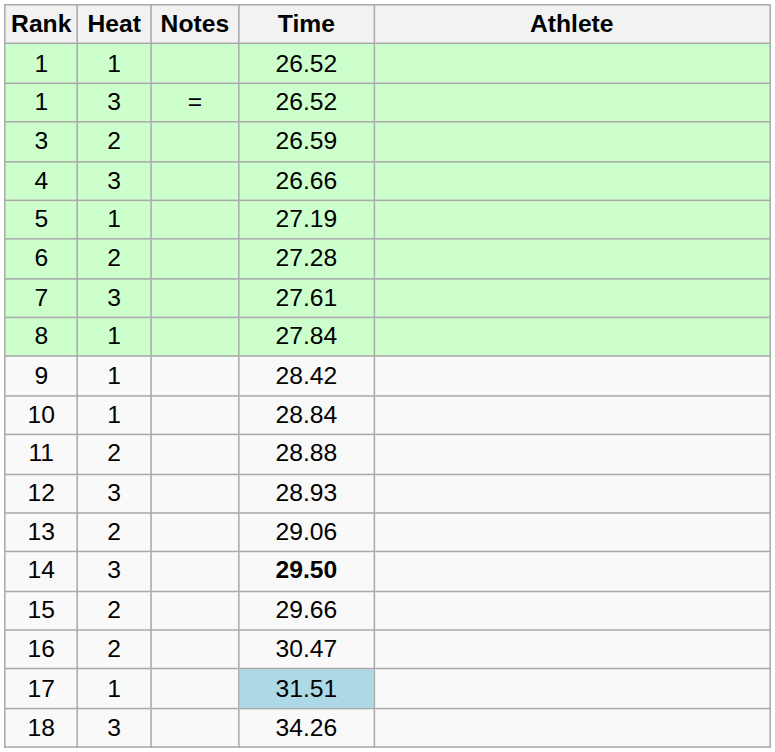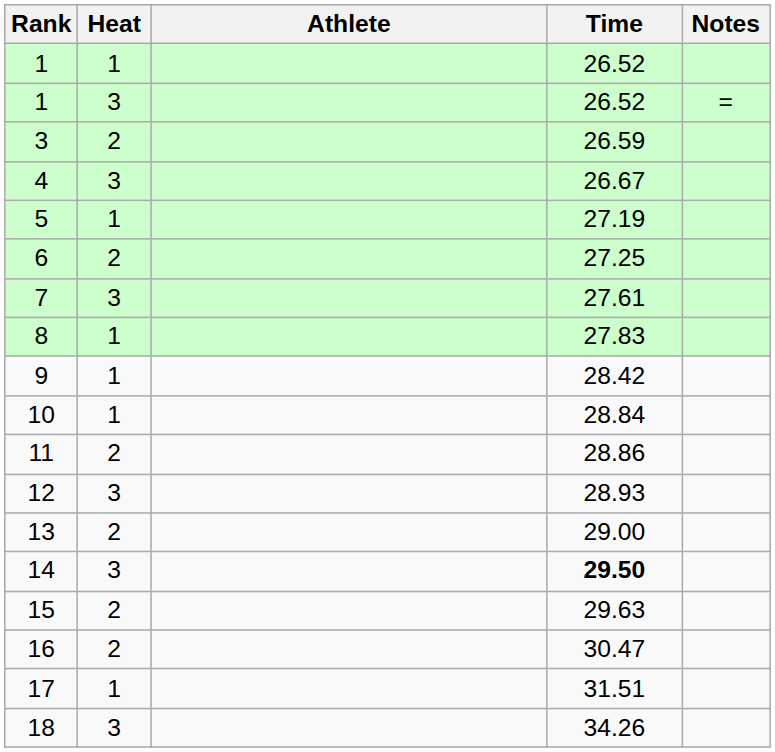columns swapped: Athlete <-> Notes
4 | Time: 26.66 -> 26.67
6 | Time: 27.28 -> 27.25
8 | Time: 27.84 -> 27.83
11 | Time: 28.88 -> 28.86
13 | Time: 29.06 -> 29.00
15 | Time: 29.66 -> 29.63
17 | Time: lightblue background -> no background
